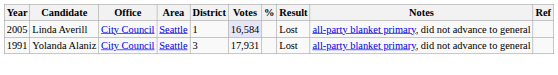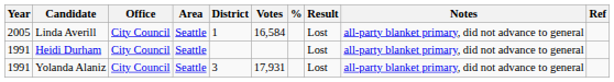Linda Averill | Votes: lavender background -> no background
+ row: 1991 | Heidi Durham | City Council | Seattle | Lost | all-party blanket primary, did not advance to general
